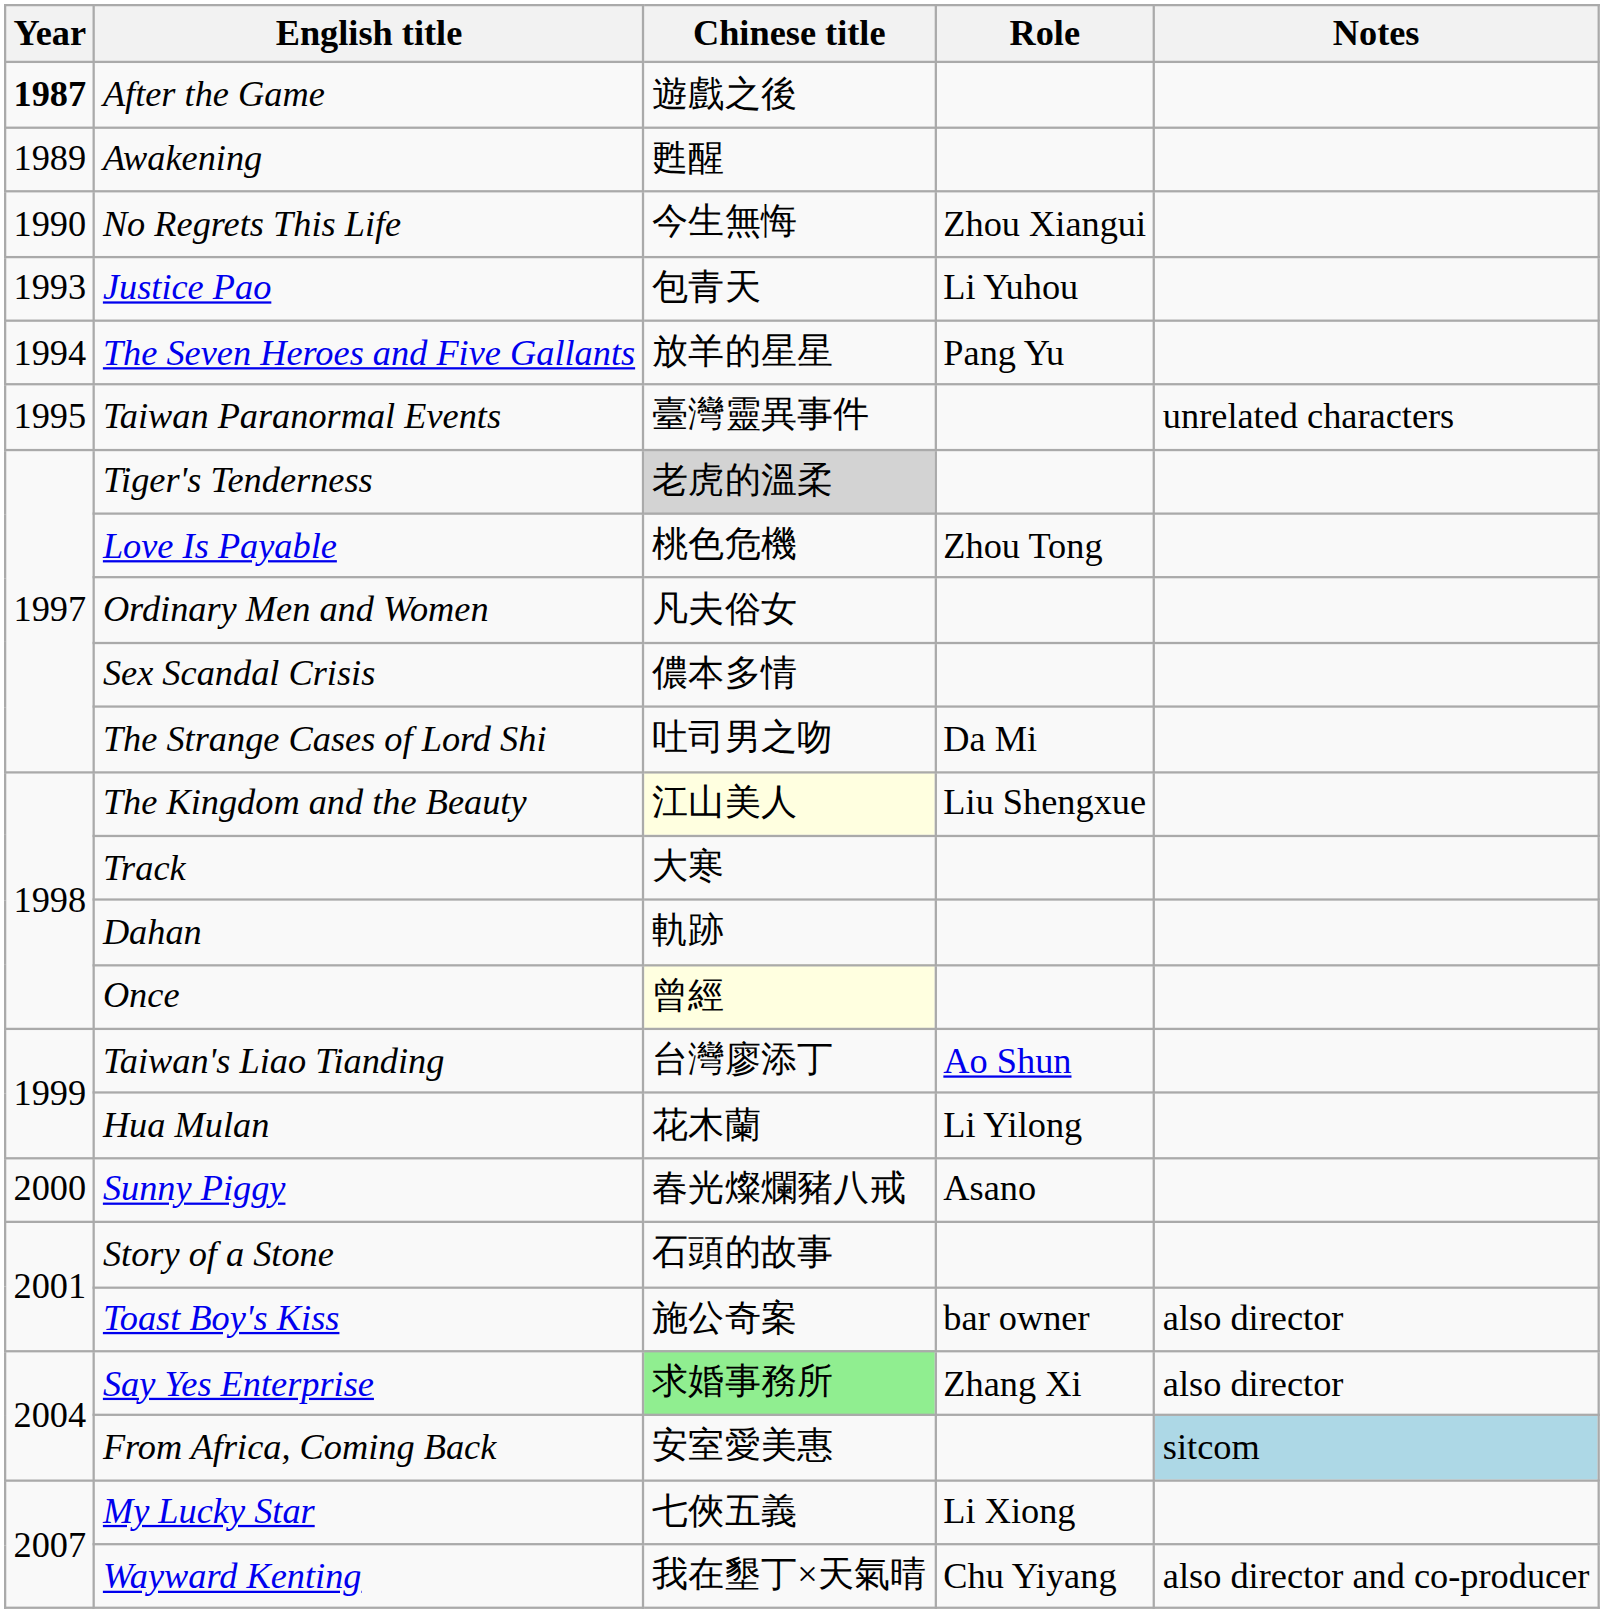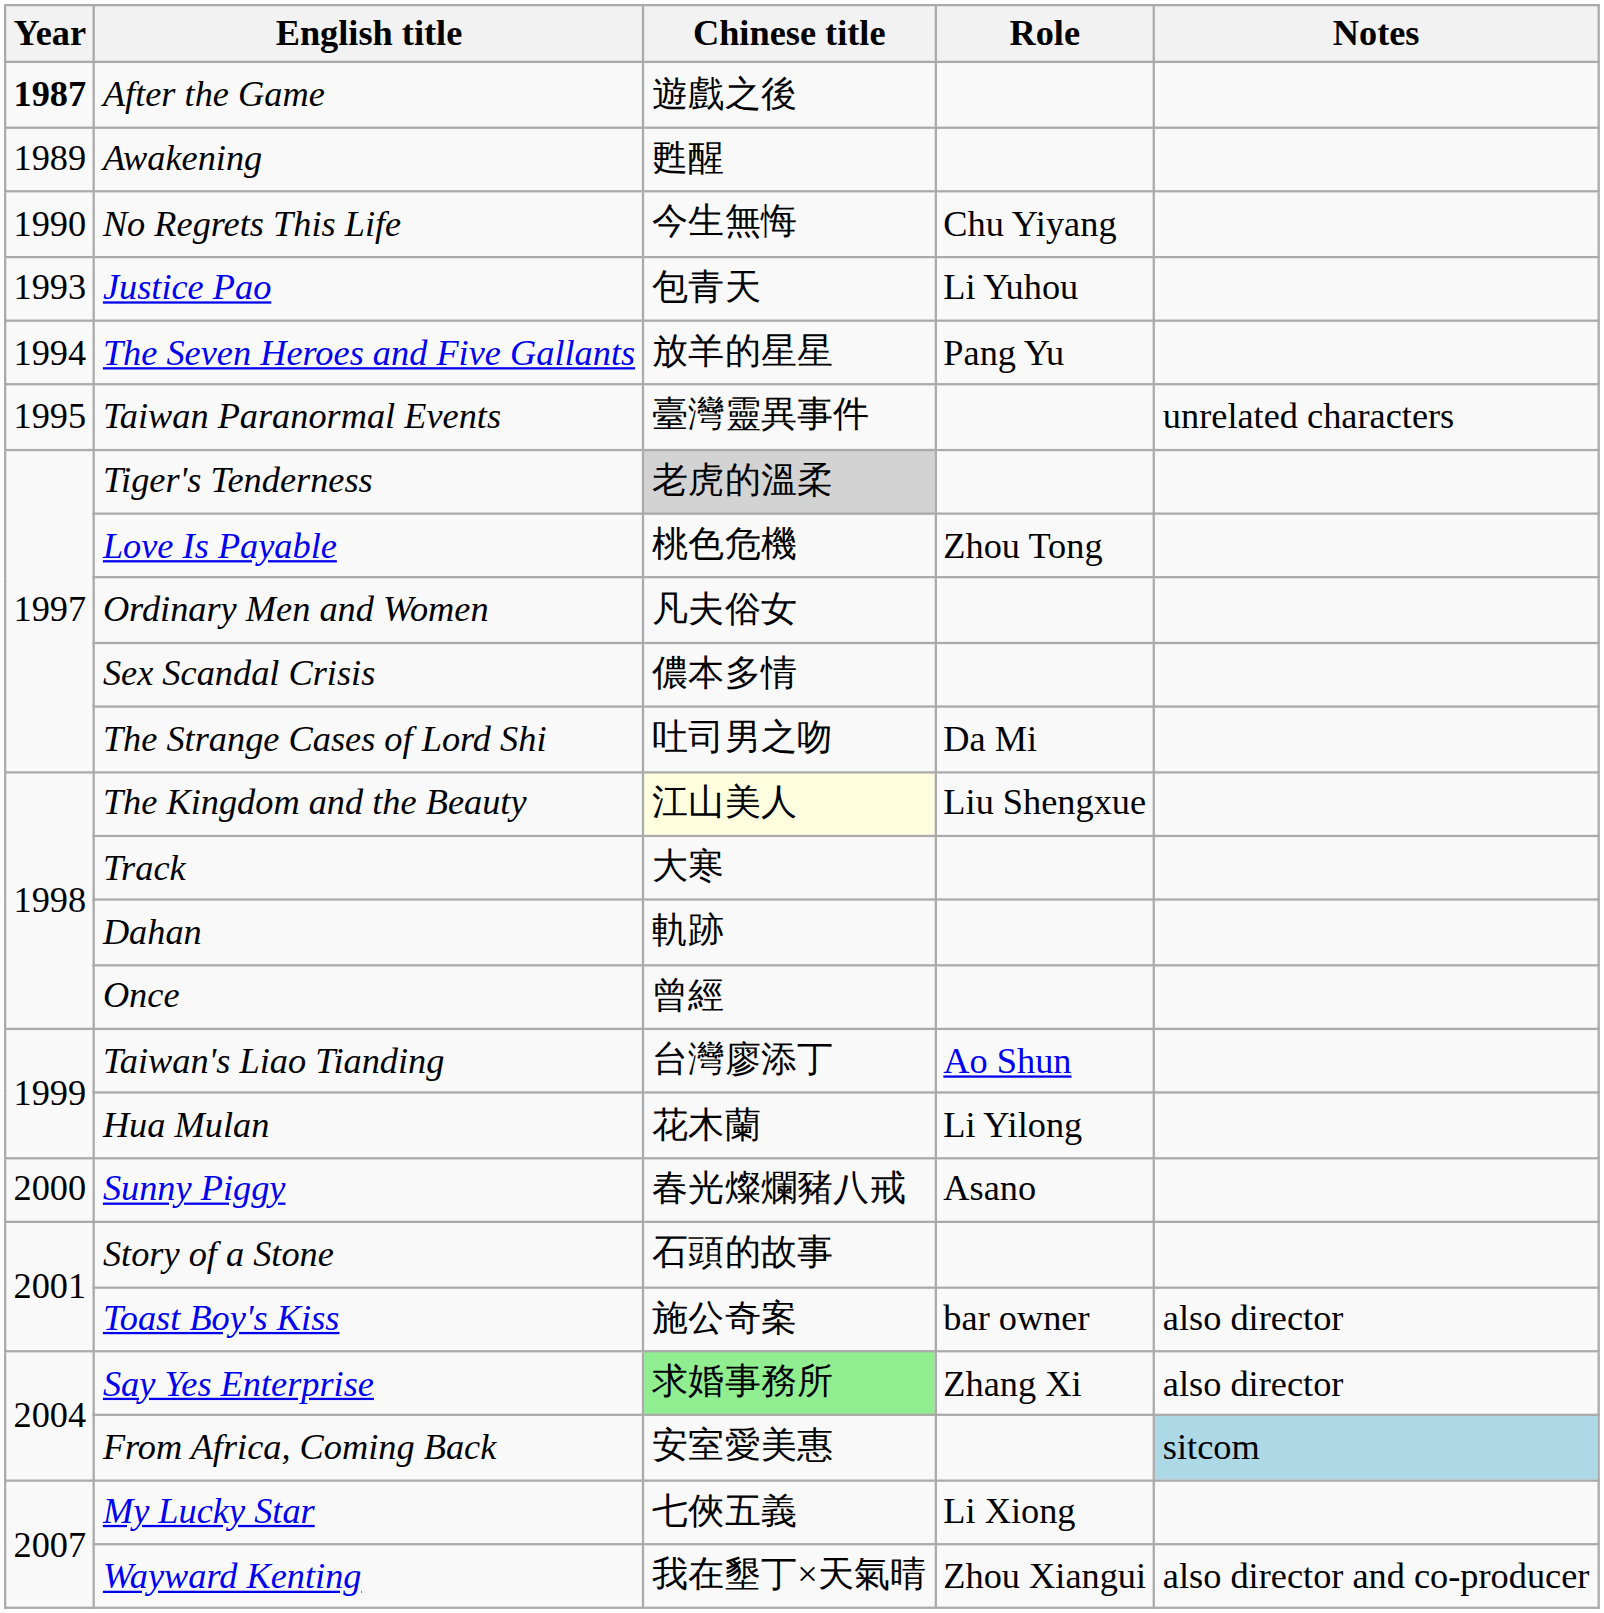No Regrets This Life | Role: Zhou Xiangui -> Chu Yiyang
Once | Chinese title: lightyellow background -> no background
Wayward Kenting | Role: Chu Yiyang -> Zhou Xiangui
